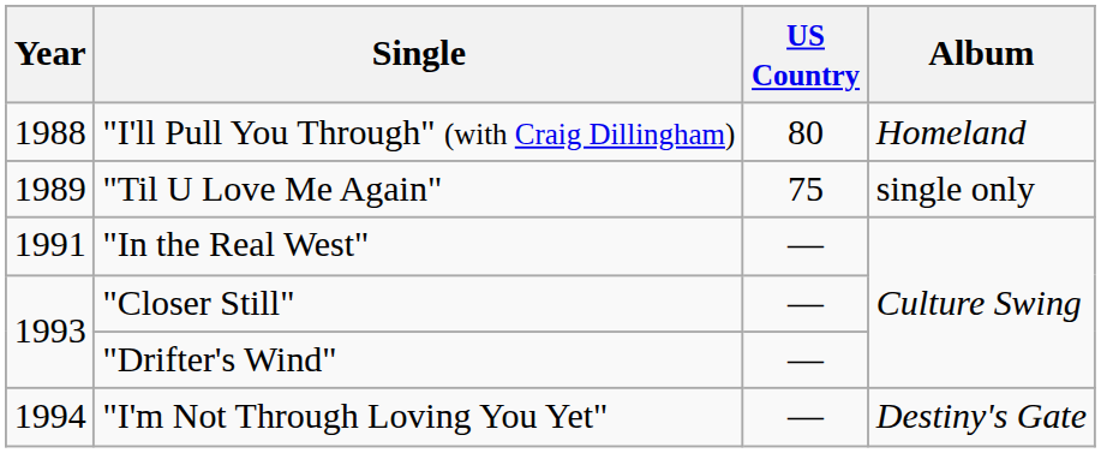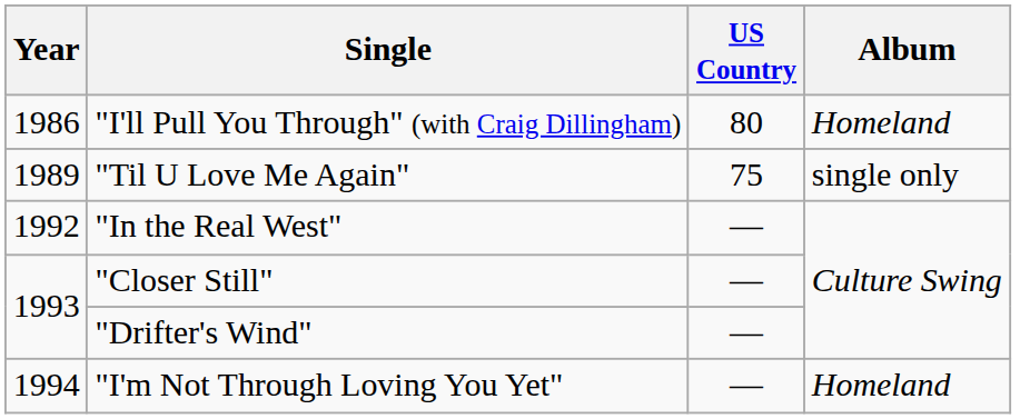"I'll Pull You Through" (with Craig Dillingham) | Year: 1988 -> 1986
"In the Real West" | Year: 1991 -> 1992
"I'm Not Through Loving You Yet" | Album: Destiny's Gate -> Homeland
